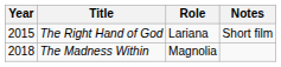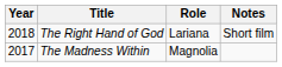The Right Hand of God | Year: 2015 -> 2018
The Madness Within | Year: 2018 -> 2017
